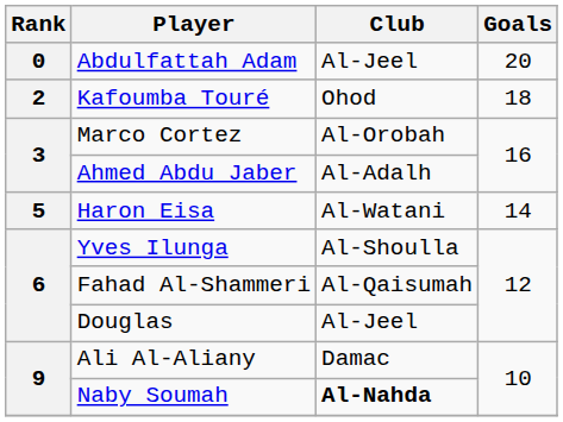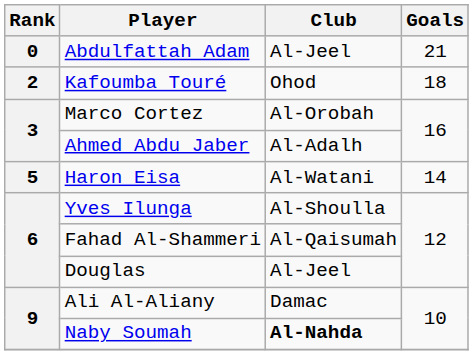Abdulfattah Adam | Goals: 20 -> 21
